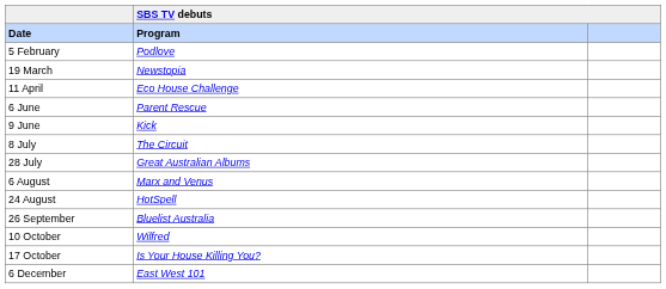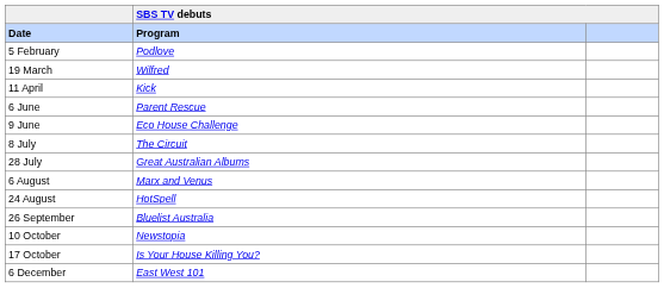19 March | SBS TV debuts / Program: Newstopia -> Wilfred
11 April | SBS TV debuts / Program: Eco House Challenge -> Kick
9 June | SBS TV debuts / Program: Kick -> Eco House Challenge
10 October | SBS TV debuts / Program: Wilfred -> Newstopia
